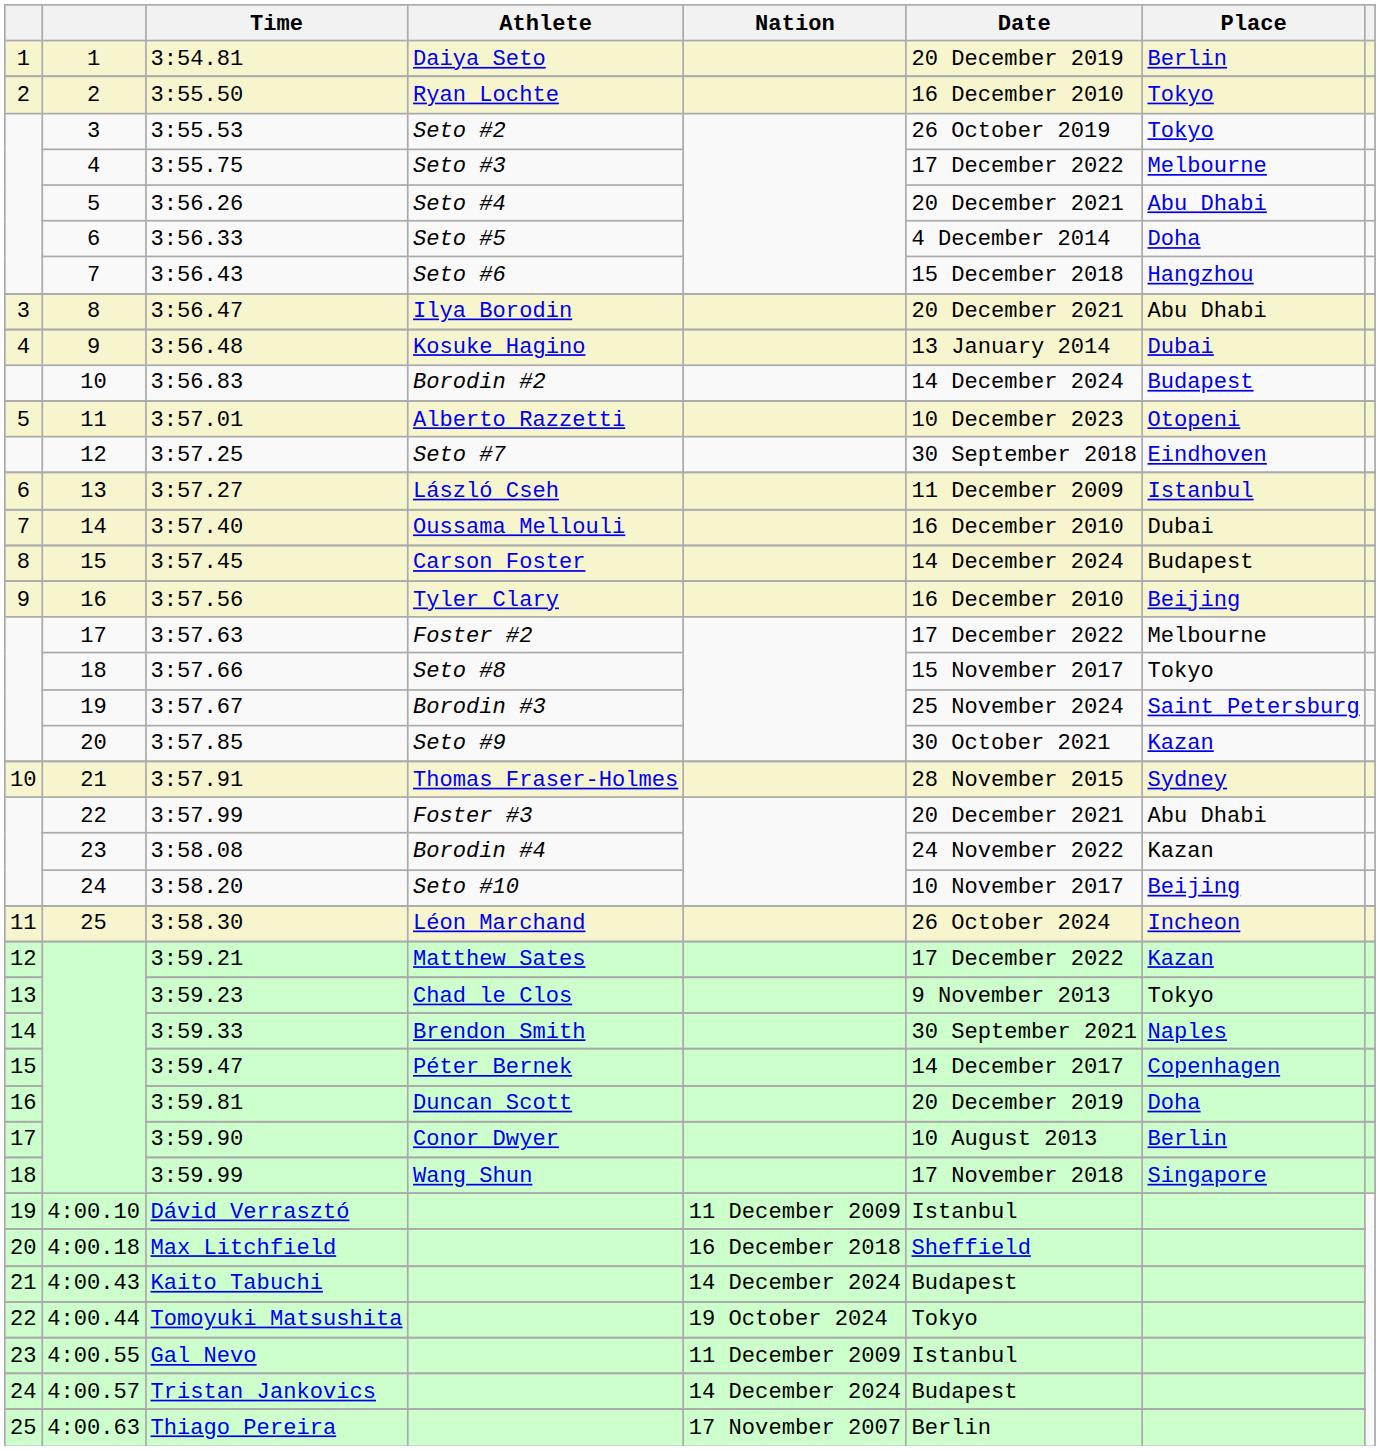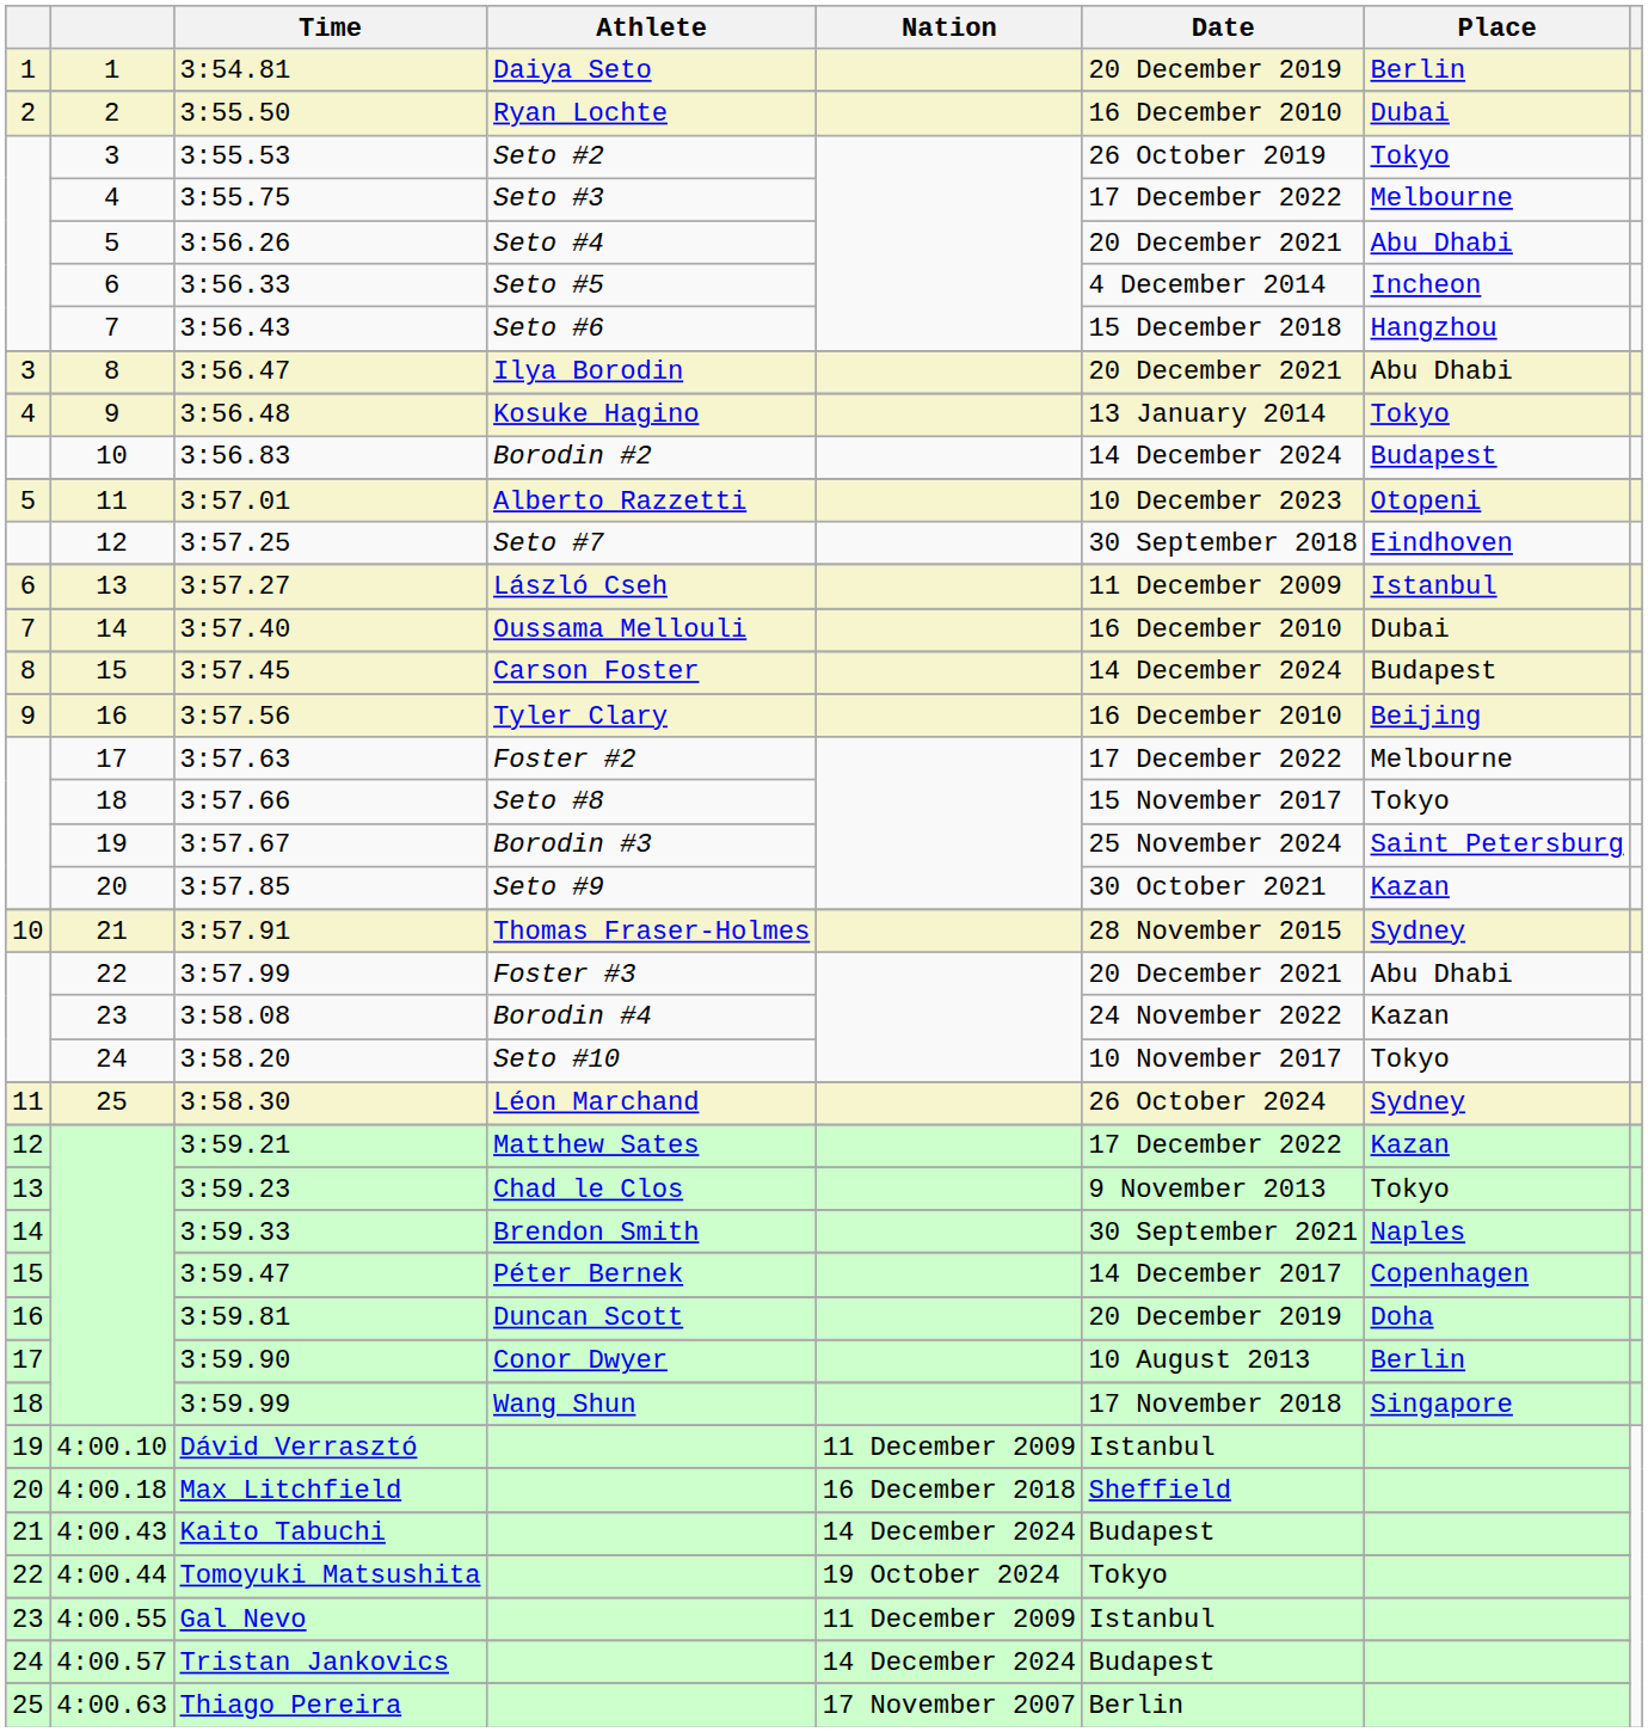3:55.50 | Place: Tokyo -> Dubai
3:56.33 | Place: Doha -> Incheon
3:56.48 | Place: Dubai -> Tokyo
3:58.20 | Place: Beijing -> Tokyo
3:58.30 | Place: Incheon -> Sydney
